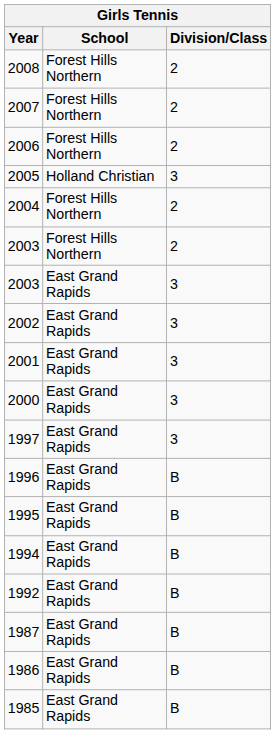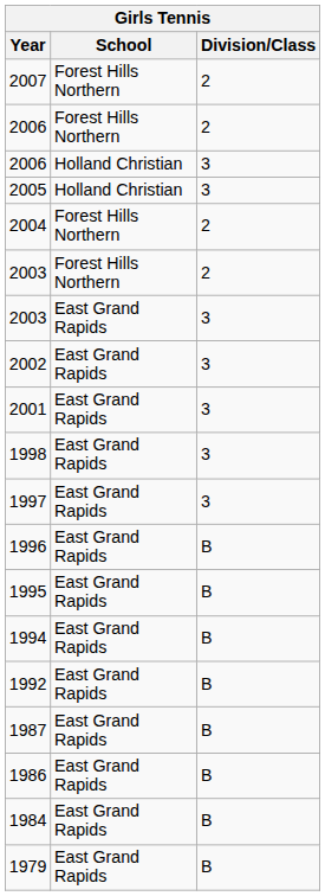- row: 2008 | Forest Hills Northern | 2
+ row: 2006 | Holland Christian | 3
- row: 2000 | East Grand Rapids | 3
+ row: 1998 | East Grand Rapids | 3
- row: 1985 | East Grand Rapids | B
+ row: 1984 | East Grand Rapids | B
+ row: 1979 | East Grand Rapids | B
